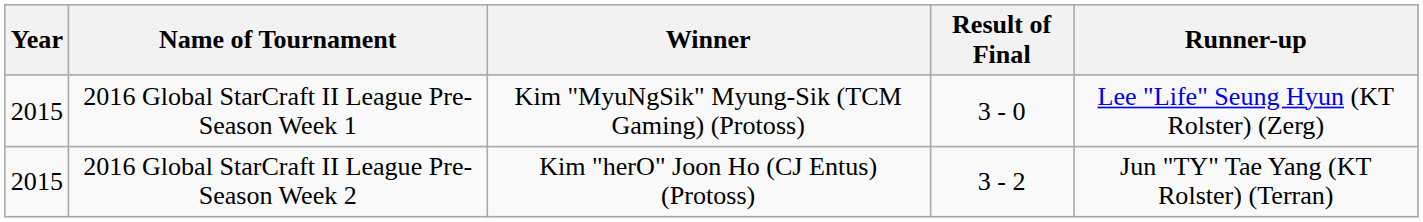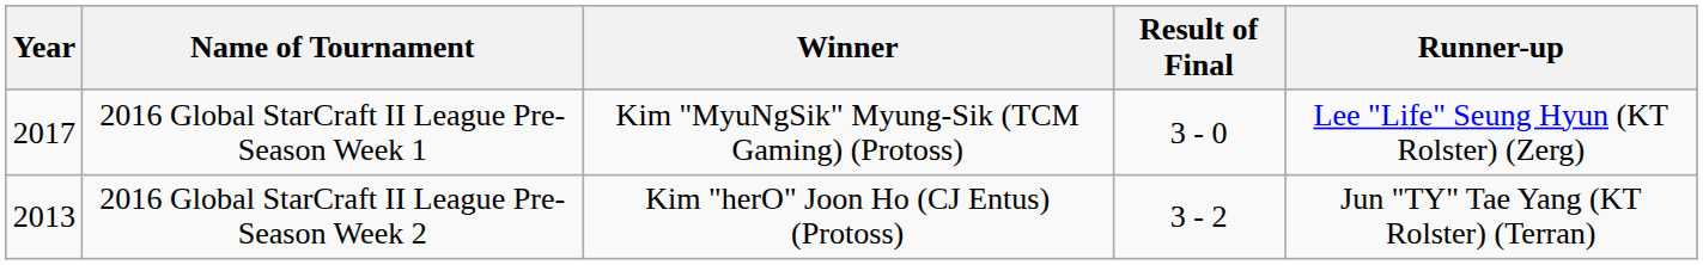2016 Global StarCraft II League Pre-Season Week 1 | Year: 2015 -> 2017
2016 Global StarCraft II League Pre-Season Week 2 | Year: 2015 -> 2013
